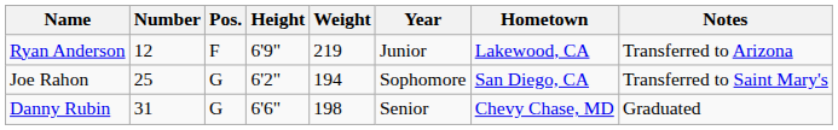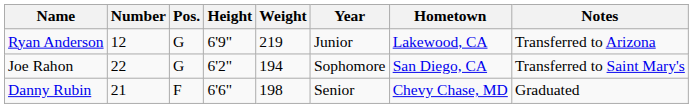Ryan Anderson | Pos.: F -> G
Joe Rahon | Number: 25 -> 22
Danny Rubin | Number: 31 -> 21
Danny Rubin | Pos.: G -> F
